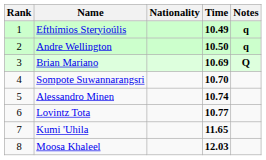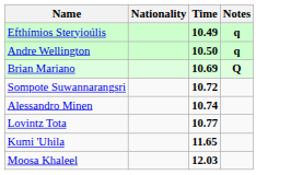- column: Rank | 1 | 2 | 3 | 4 | 5 | 6 | 7 | 8
Sompote Suwannarangsri | Time: 10.70 -> 10.72
